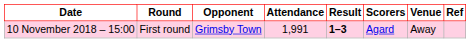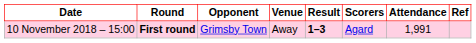columns swapped: Venue <-> Attendance
10 November 2018 – 15:00 | Round: normal -> bold
